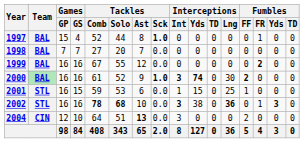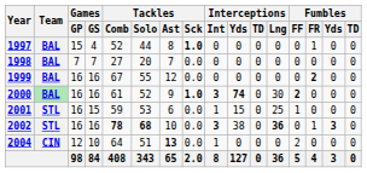2004 | Interceptions / Int: 3 -> 1
